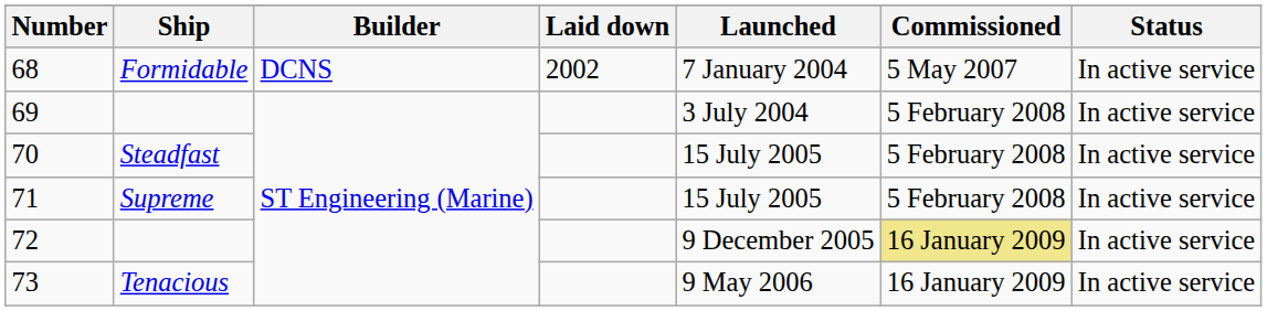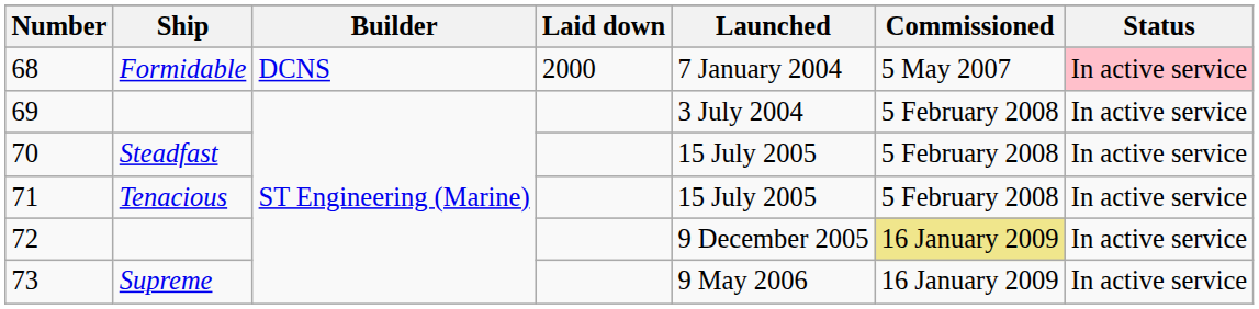68 | Laid down: 2002 -> 2000
68 | Status: no background -> pink background
71 | Ship: Supreme -> Tenacious
73 | Ship: Tenacious -> Supreme
